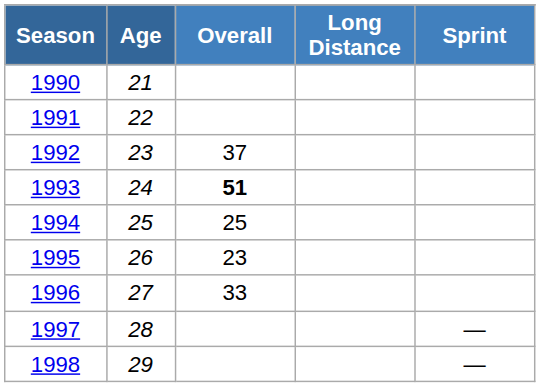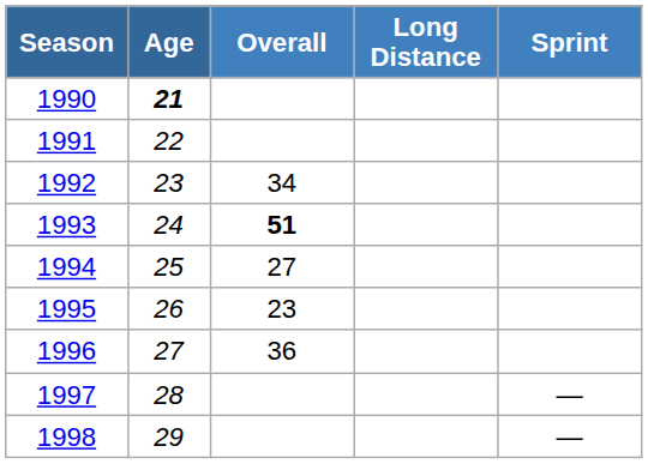1990 | Age: normal -> bold
1992 | Overall: 37 -> 34
1994 | Overall: 25 -> 27
1996 | Overall: 33 -> 36
